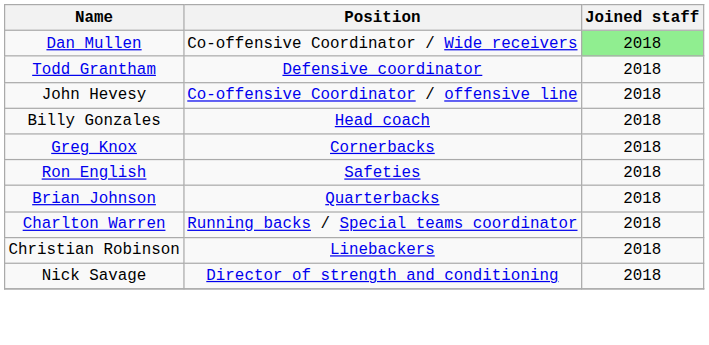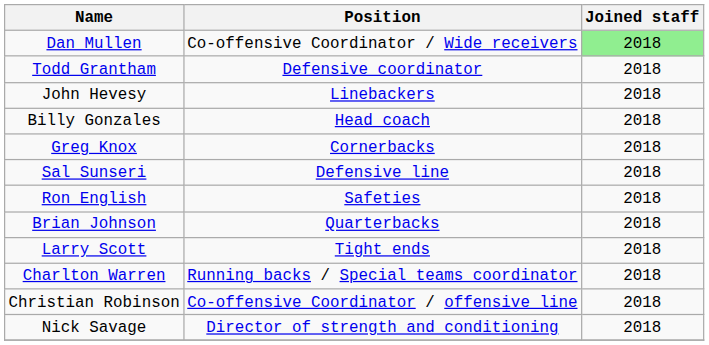John Hevesy | Position: Co-offensive Coordinator / offensive line -> Linebackers
+ row: Sal Sunseri | Defensive line | 2018
+ row: Larry Scott | Tight ends | 2018
Christian Robinson | Position: Linebackers -> Co-offensive Coordinator / offensive line
